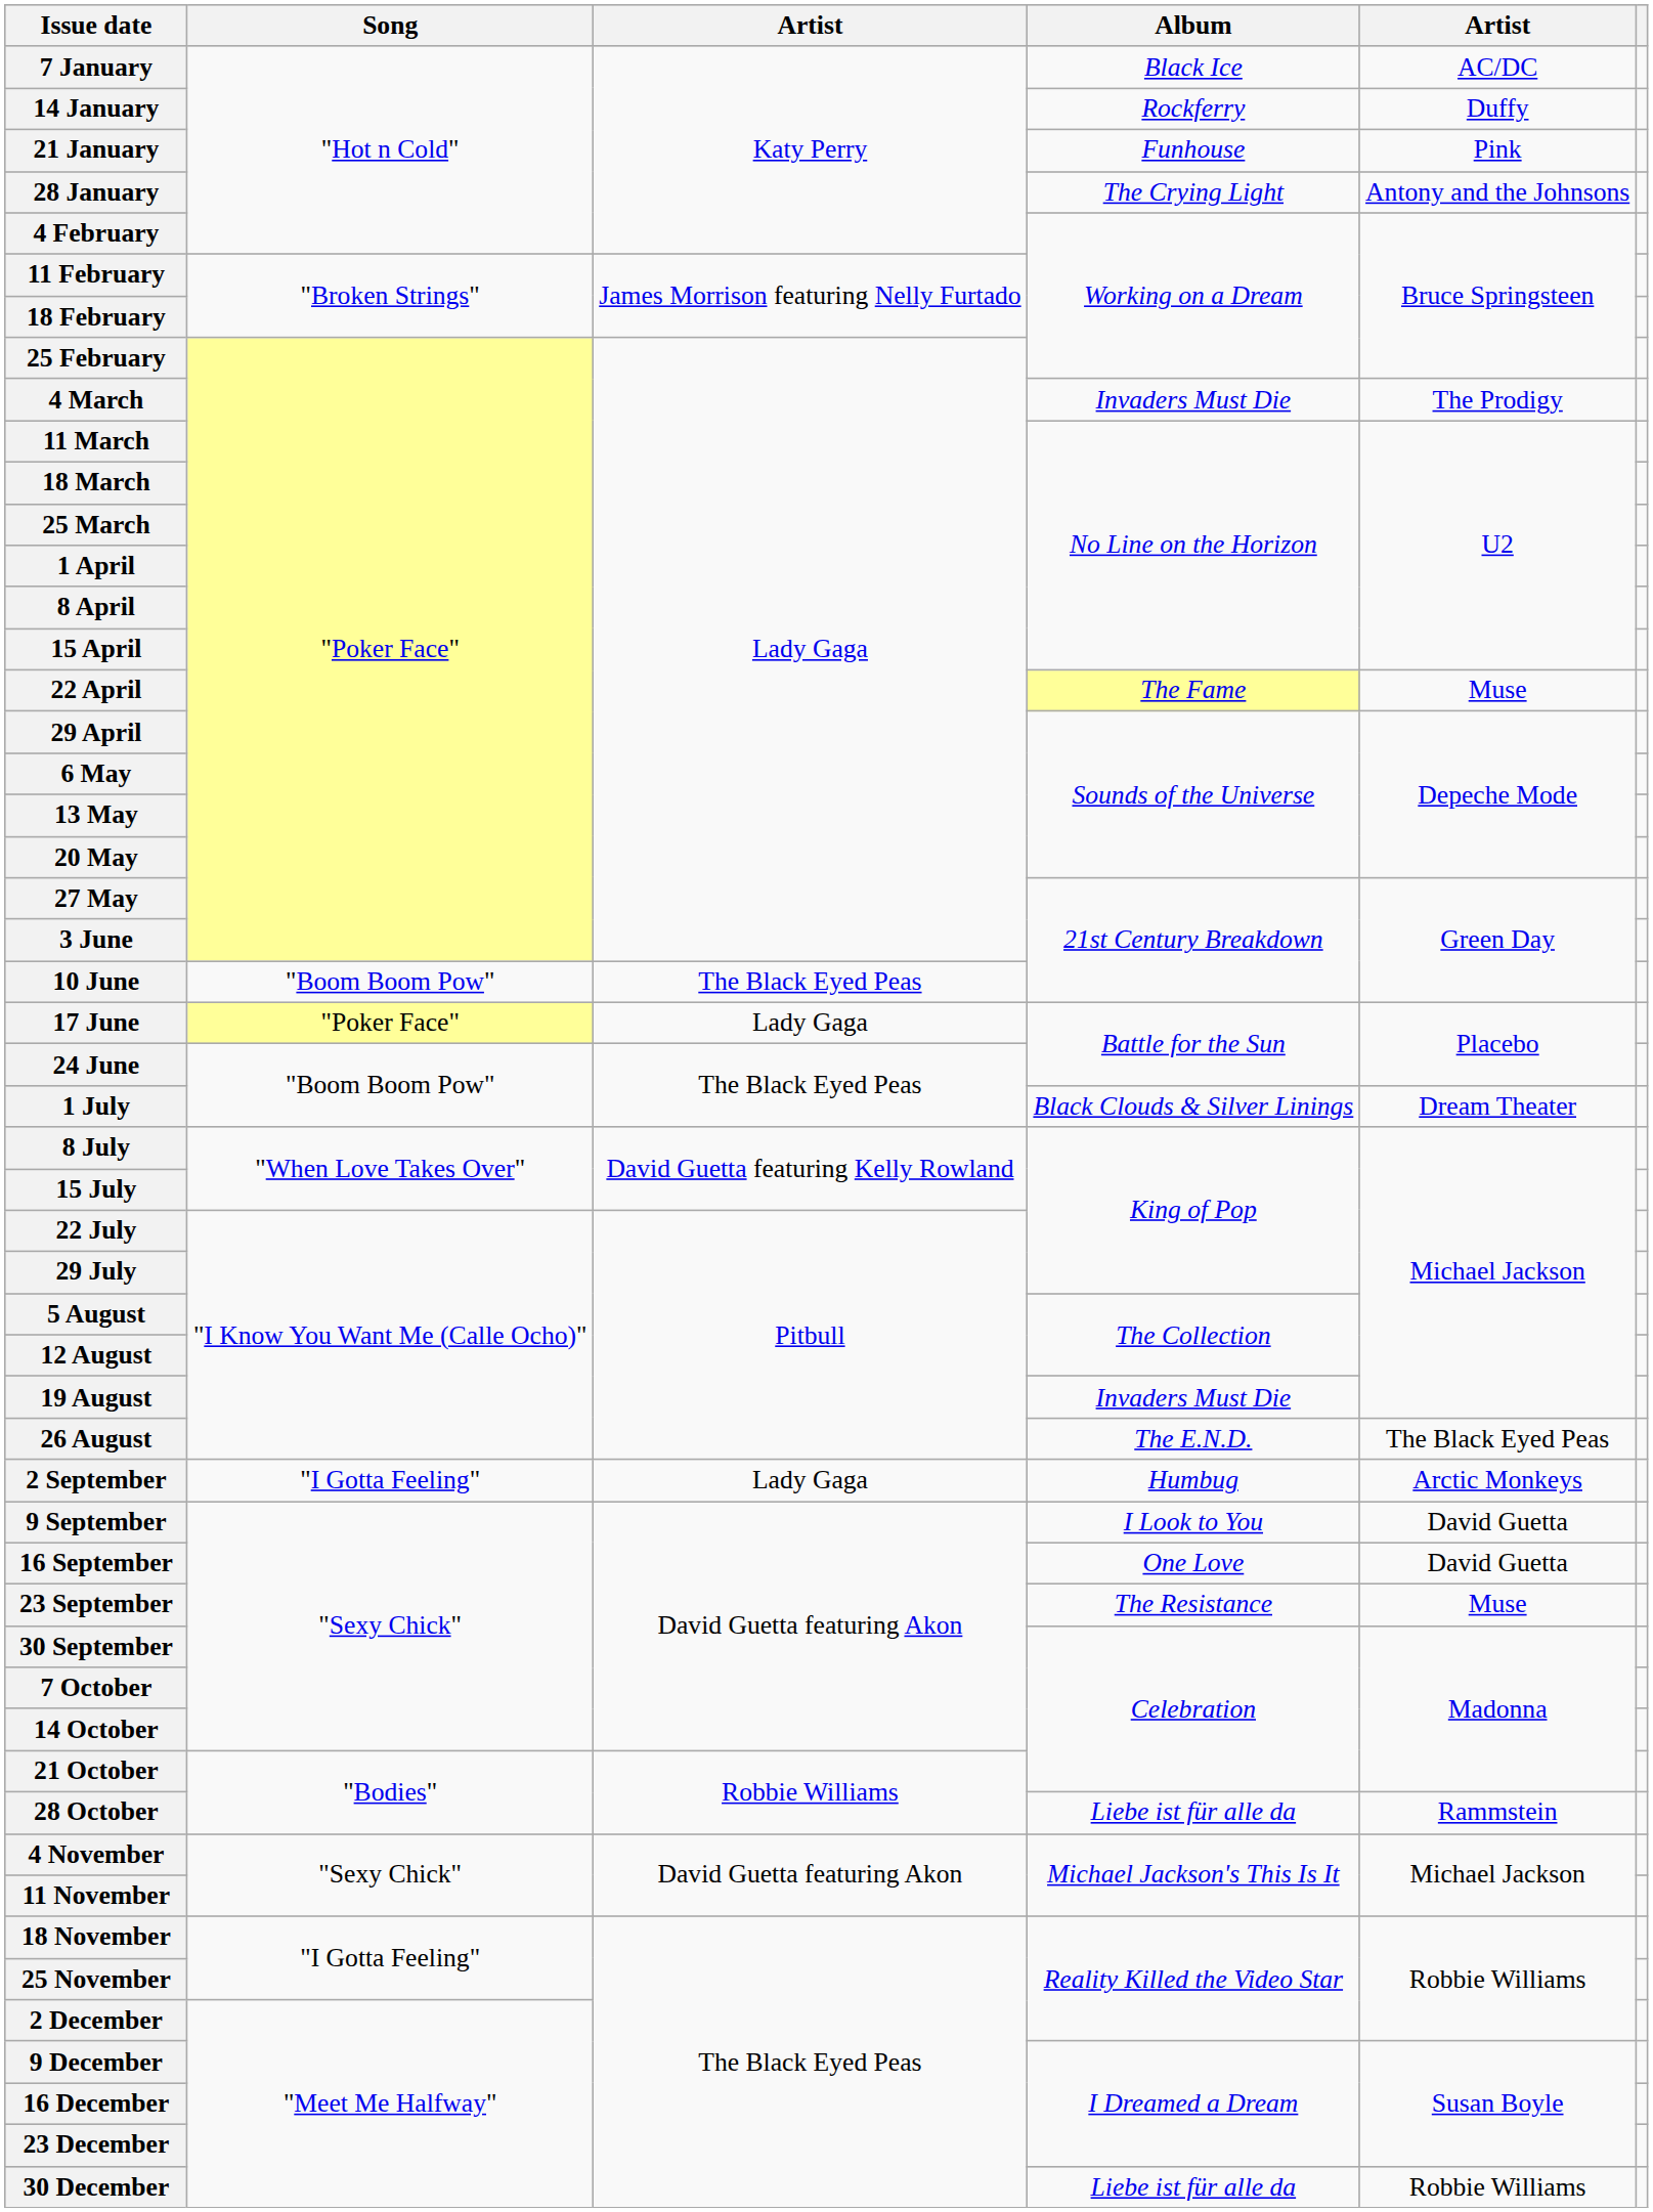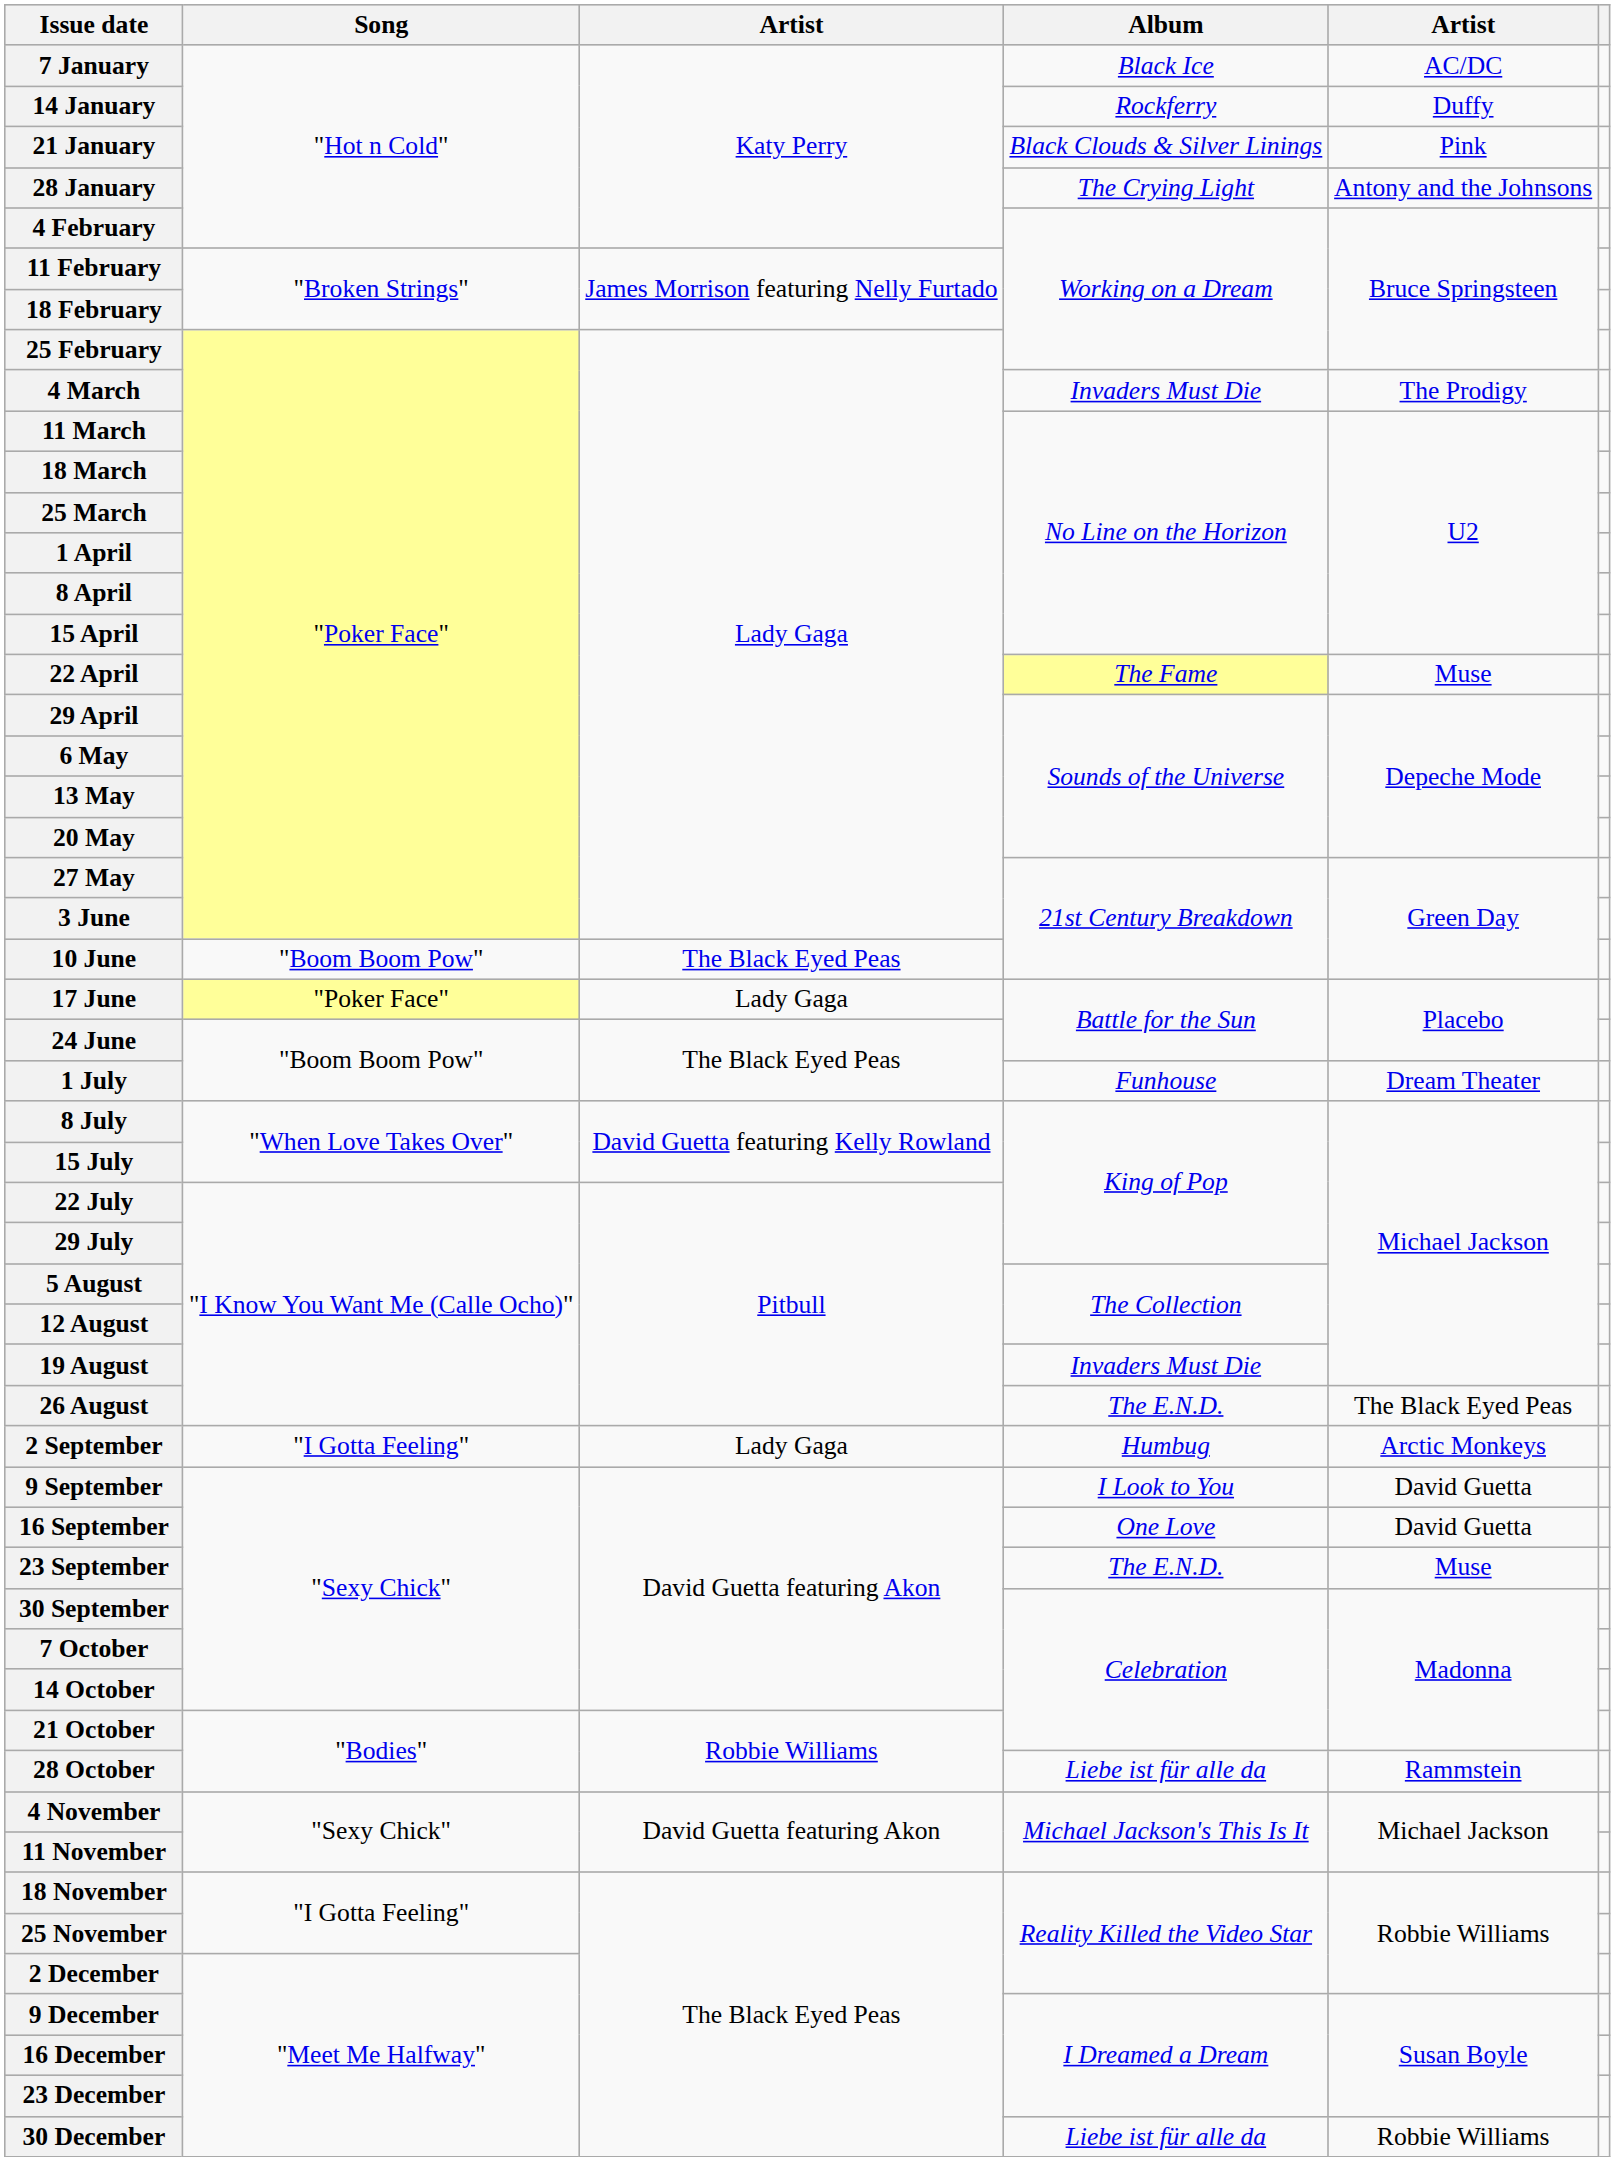21 January | Album: Funhouse -> Black Clouds & Silver Linings
1 July | Album: Black Clouds & Silver Linings -> Funhouse
23 September | Album: The Resistance -> The E.N.D.
